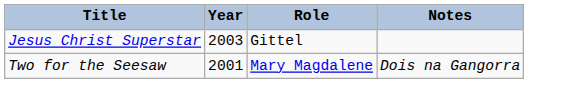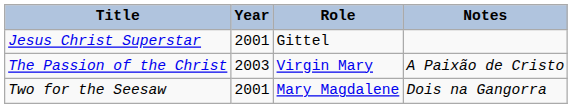Jesus Christ Superstar | Year: 2003 -> 2001
+ row: The Passion of the Christ | 2003 | Virgin Mary | A Paixão de Cristo
